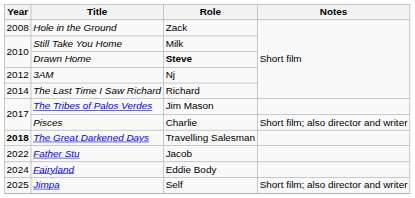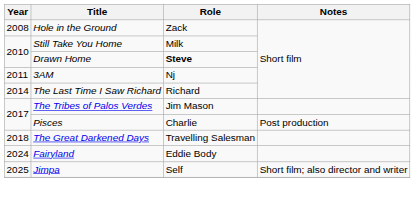3AM | Year: 2012 -> 2011
Pisces | Notes: Short film; also director and writer -> Post production
The Great Darkened Days | Year: bold -> normal
- row: 2022 | Father Stu | Jacob
